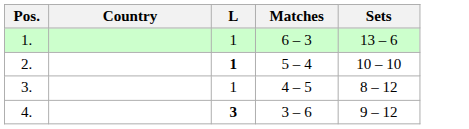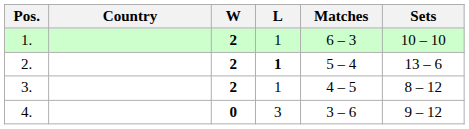+ column: W | 2 | 2 | 2 | 0
1. | Sets: 13 – 6 -> 10 – 10
2. | Sets: 10 – 10 -> 13 – 6
4. | L: bold -> normal
